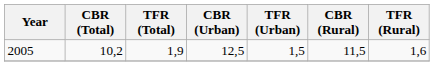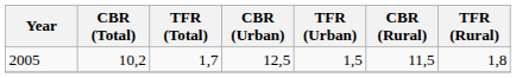2005 | TFR (Total): 1,9 -> 1,7
2005 | TFR (Rural): 1,6 -> 1,8
